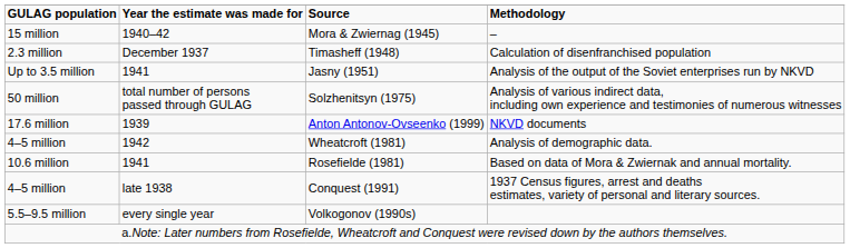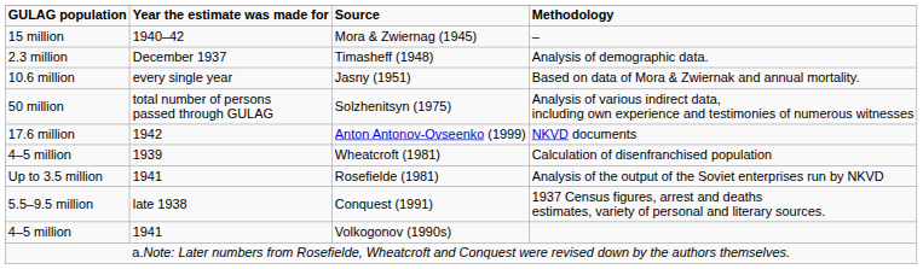Timasheff (1948) | Methodology: Calculation of disenfranchised population -> Analysis of demographic data.
Jasny (1951) | GULAG population: Up to 3.5 million -> 10.6 million
Jasny (1951) | Year the estimate was made for: 1941 -> every single year
Jasny (1951) | Methodology: Analysis of the output of the Soviet enterprises run by NKVD -> Based on data of Mora & Zwiernak and annual mortality.
Anton Antonov-Ovseenko (1999) | Year the estimate was made for: 1939 -> 1942
Wheatcroft (1981) | Year the estimate was made for: 1942 -> 1939
Wheatcroft (1981) | Methodology: Analysis of demographic data. -> Calculation of disenfranchised population
Rosefielde (1981) | GULAG population: 10.6 million -> Up to 3.5 million
Rosefielde (1981) | Methodology: Based on data of Mora & Zwiernak and annual mortality. -> Analysis of the output of the Soviet enterprises run by NKVD
Conquest (1991) | GULAG population: 4–5 million -> 5.5–9.5 million
Volkogonov (1990s) | GULAG population: 5.5–9.5 million -> 4–5 million
Volkogonov (1990s) | Year the estimate was made for: every single year -> 1941
